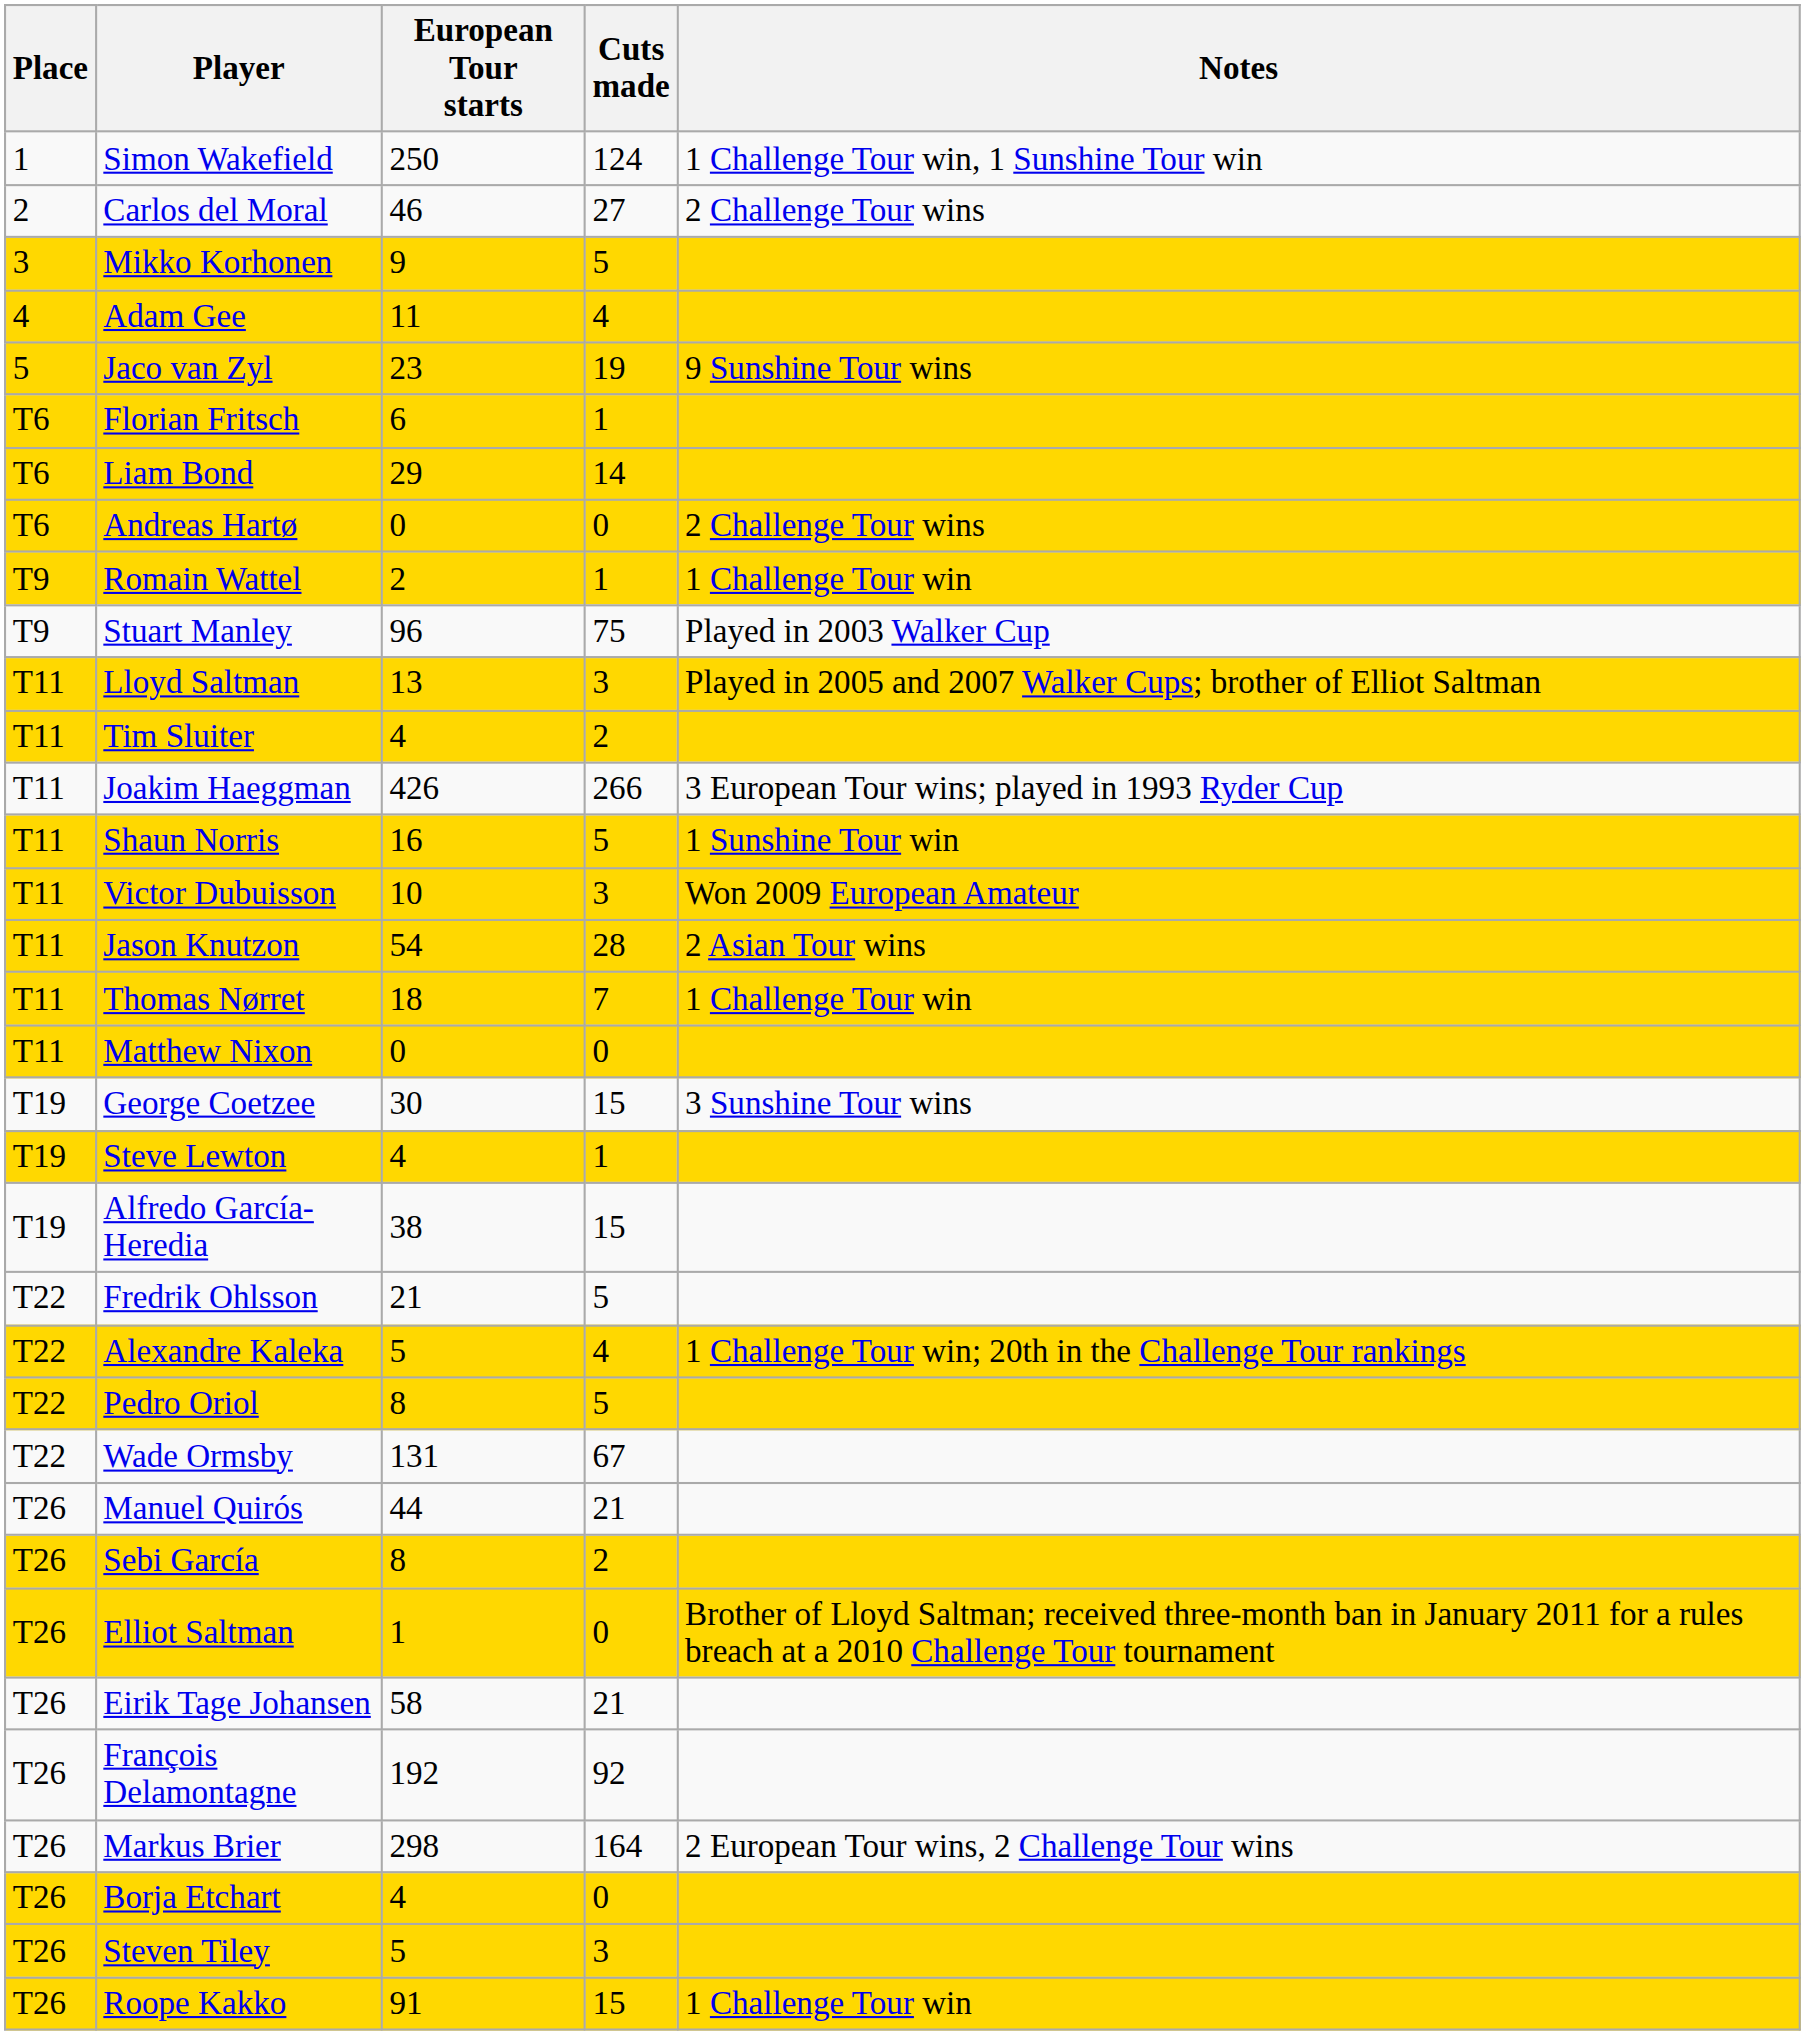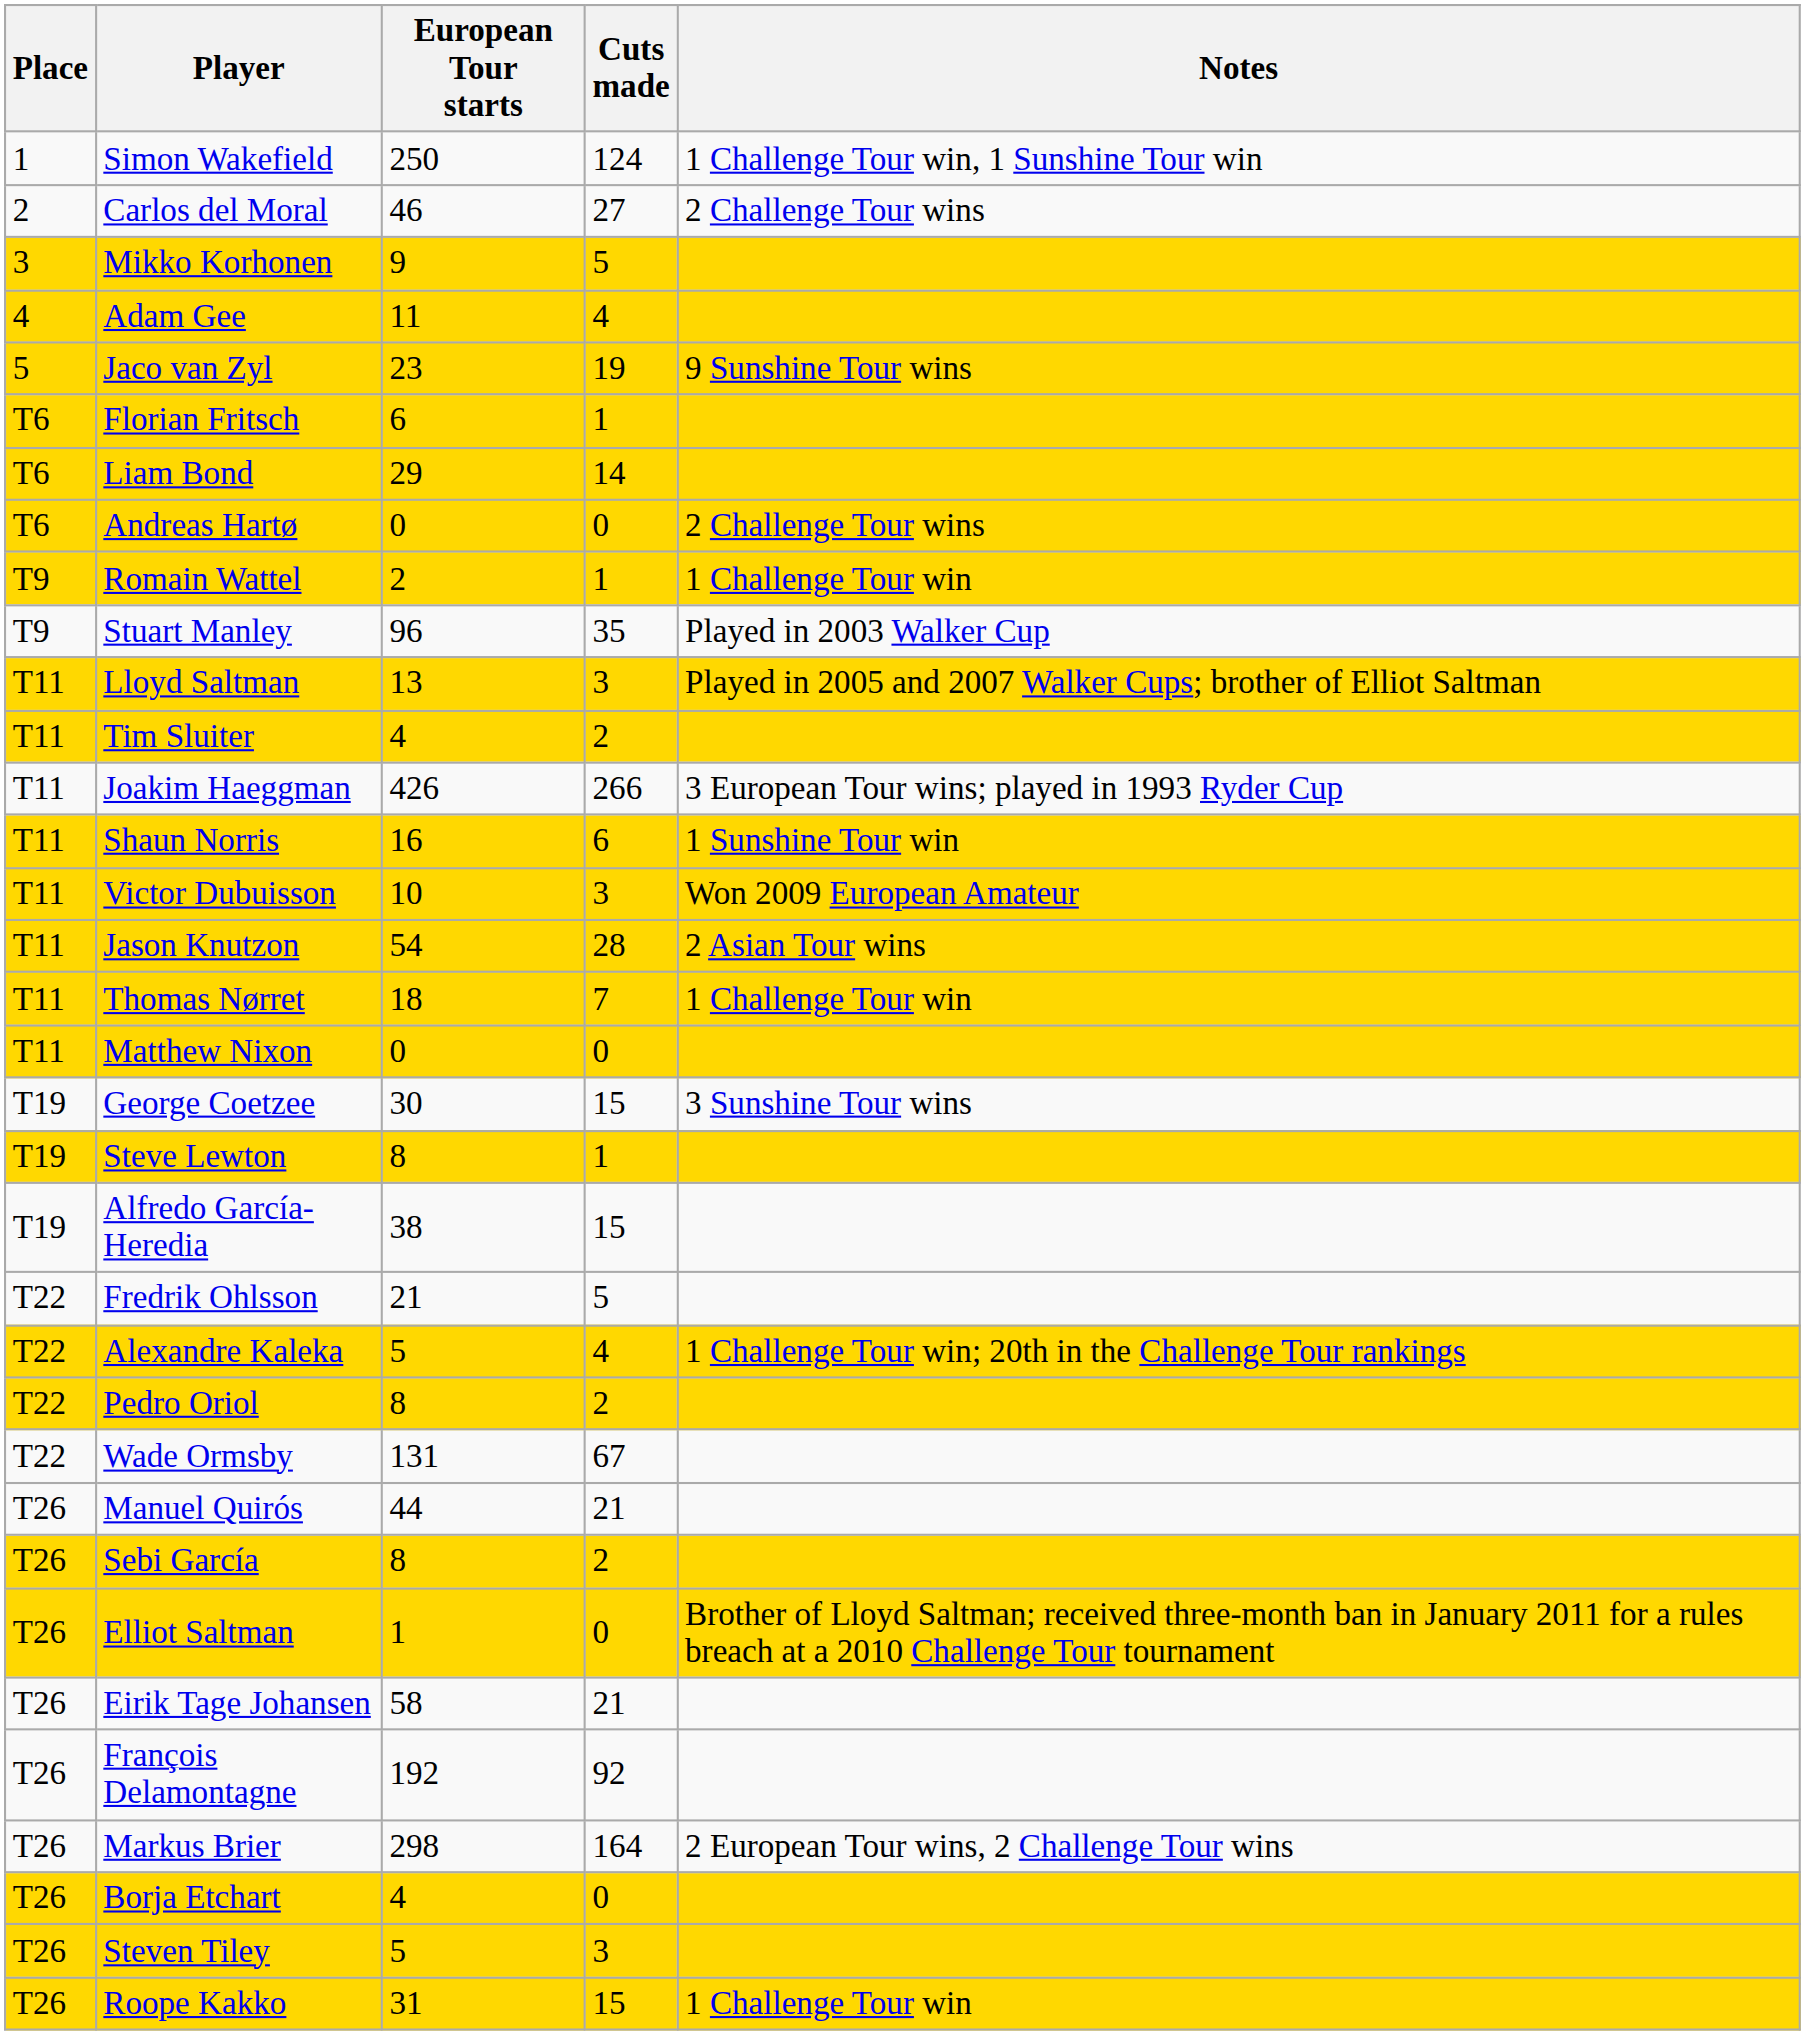Stuart Manley | Cuts made: 75 -> 35
Shaun Norris | Cuts made: 5 -> 6
Steve Lewton | European Tour starts: 4 -> 8
Pedro Oriol | Cuts made: 5 -> 2
Roope Kakko | European Tour starts: 91 -> 31
